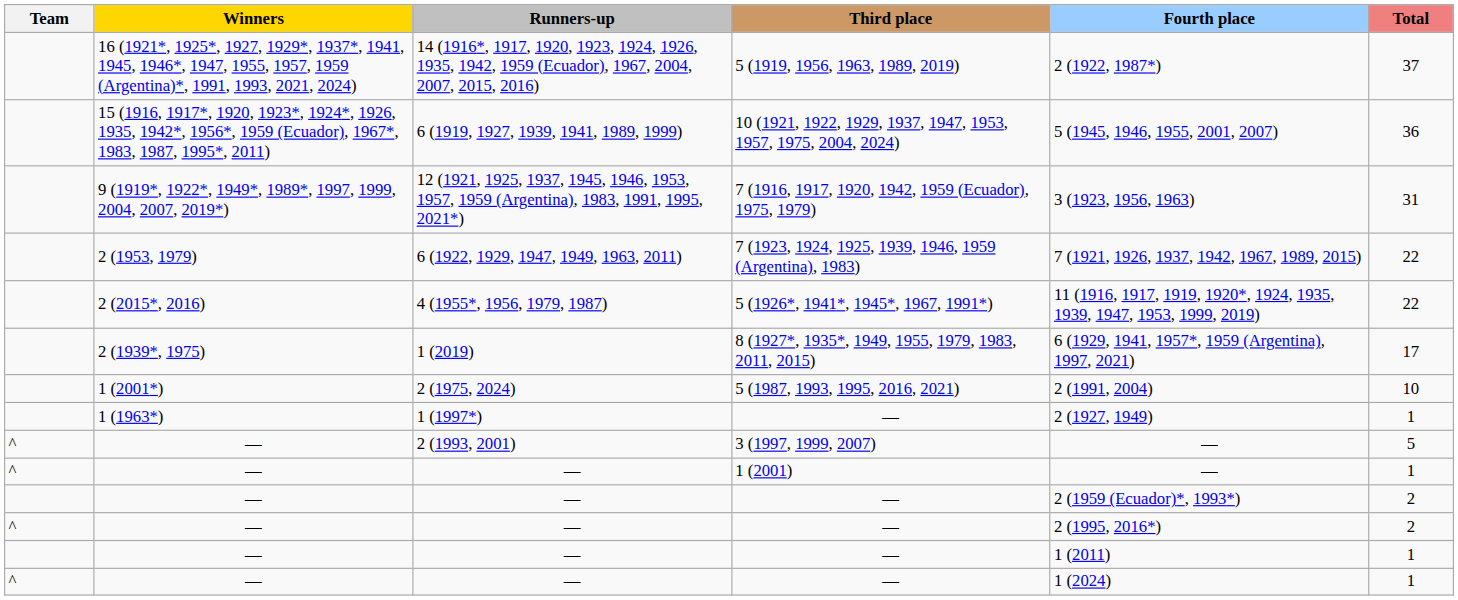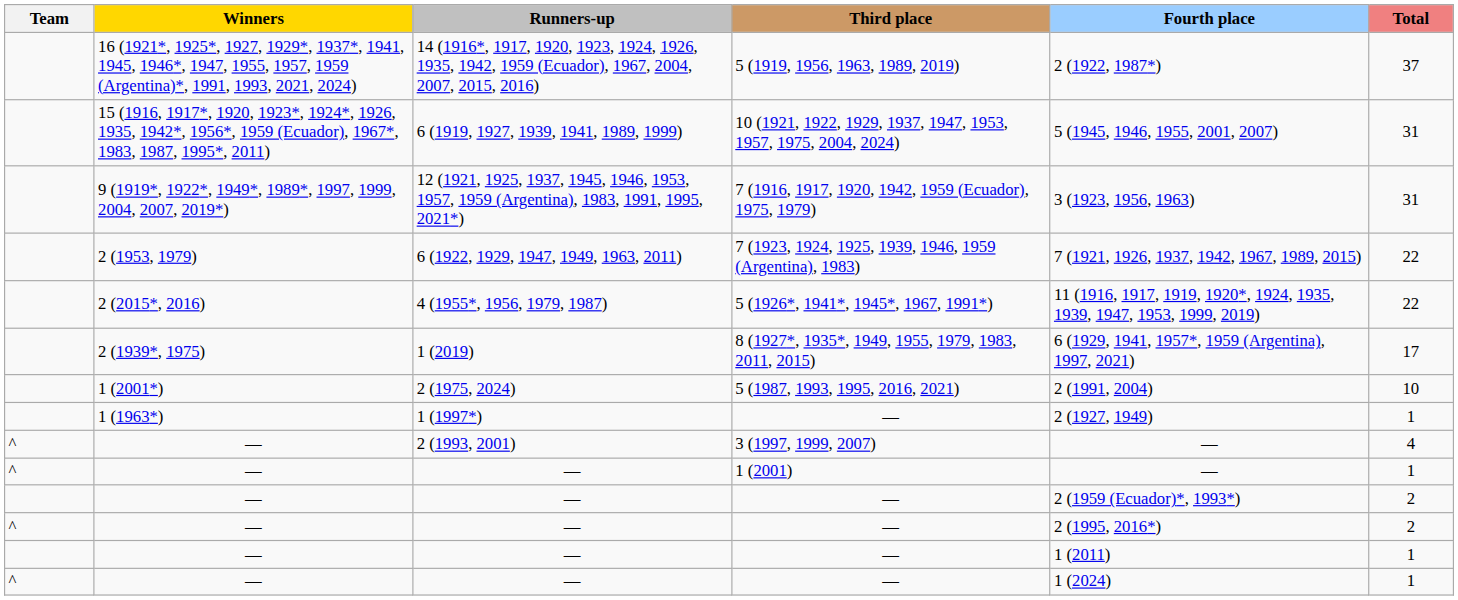6 (1919, 1927, 1939, 1941, 1989, 1999) | Total: 36 -> 31
2 (1993, 2001) | Total: 5 -> 4
